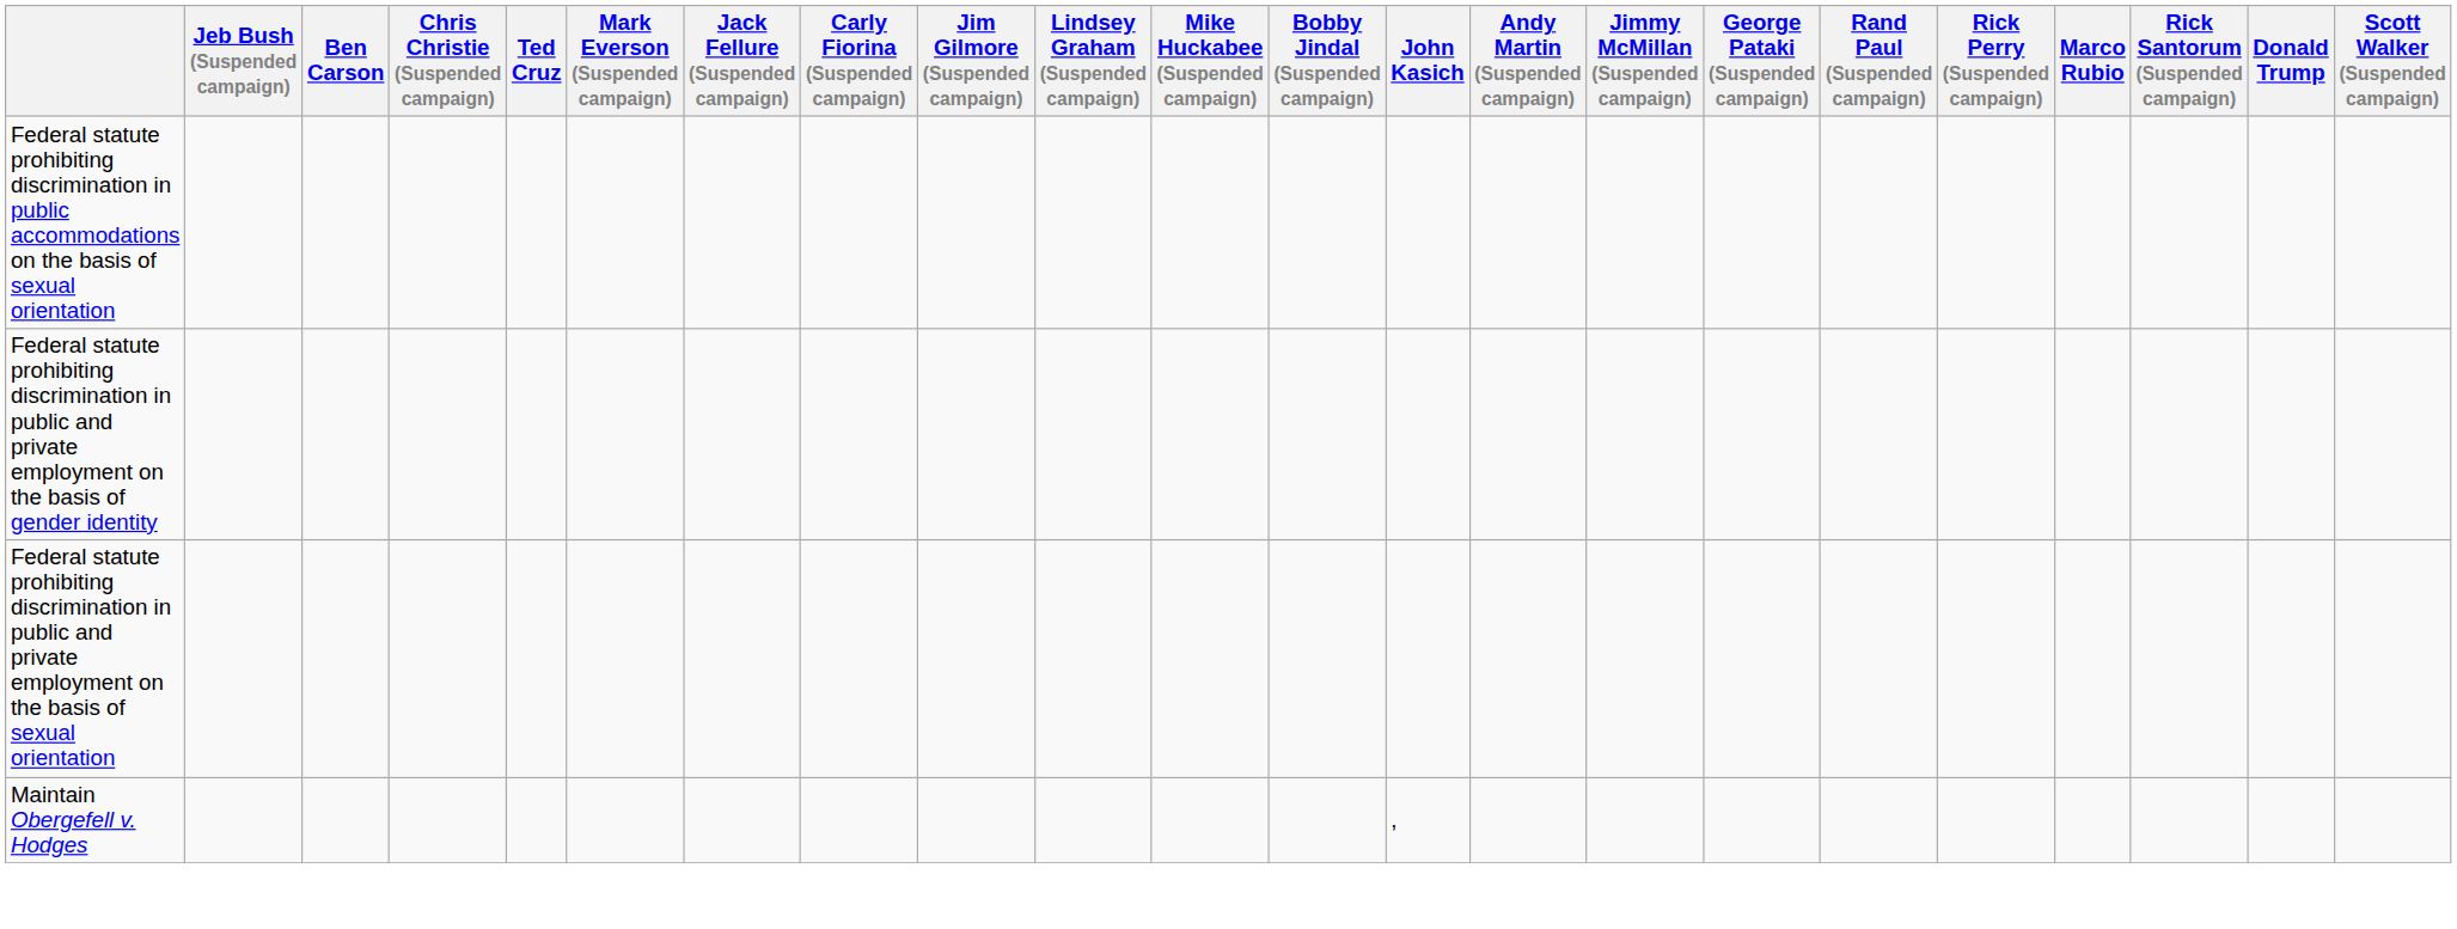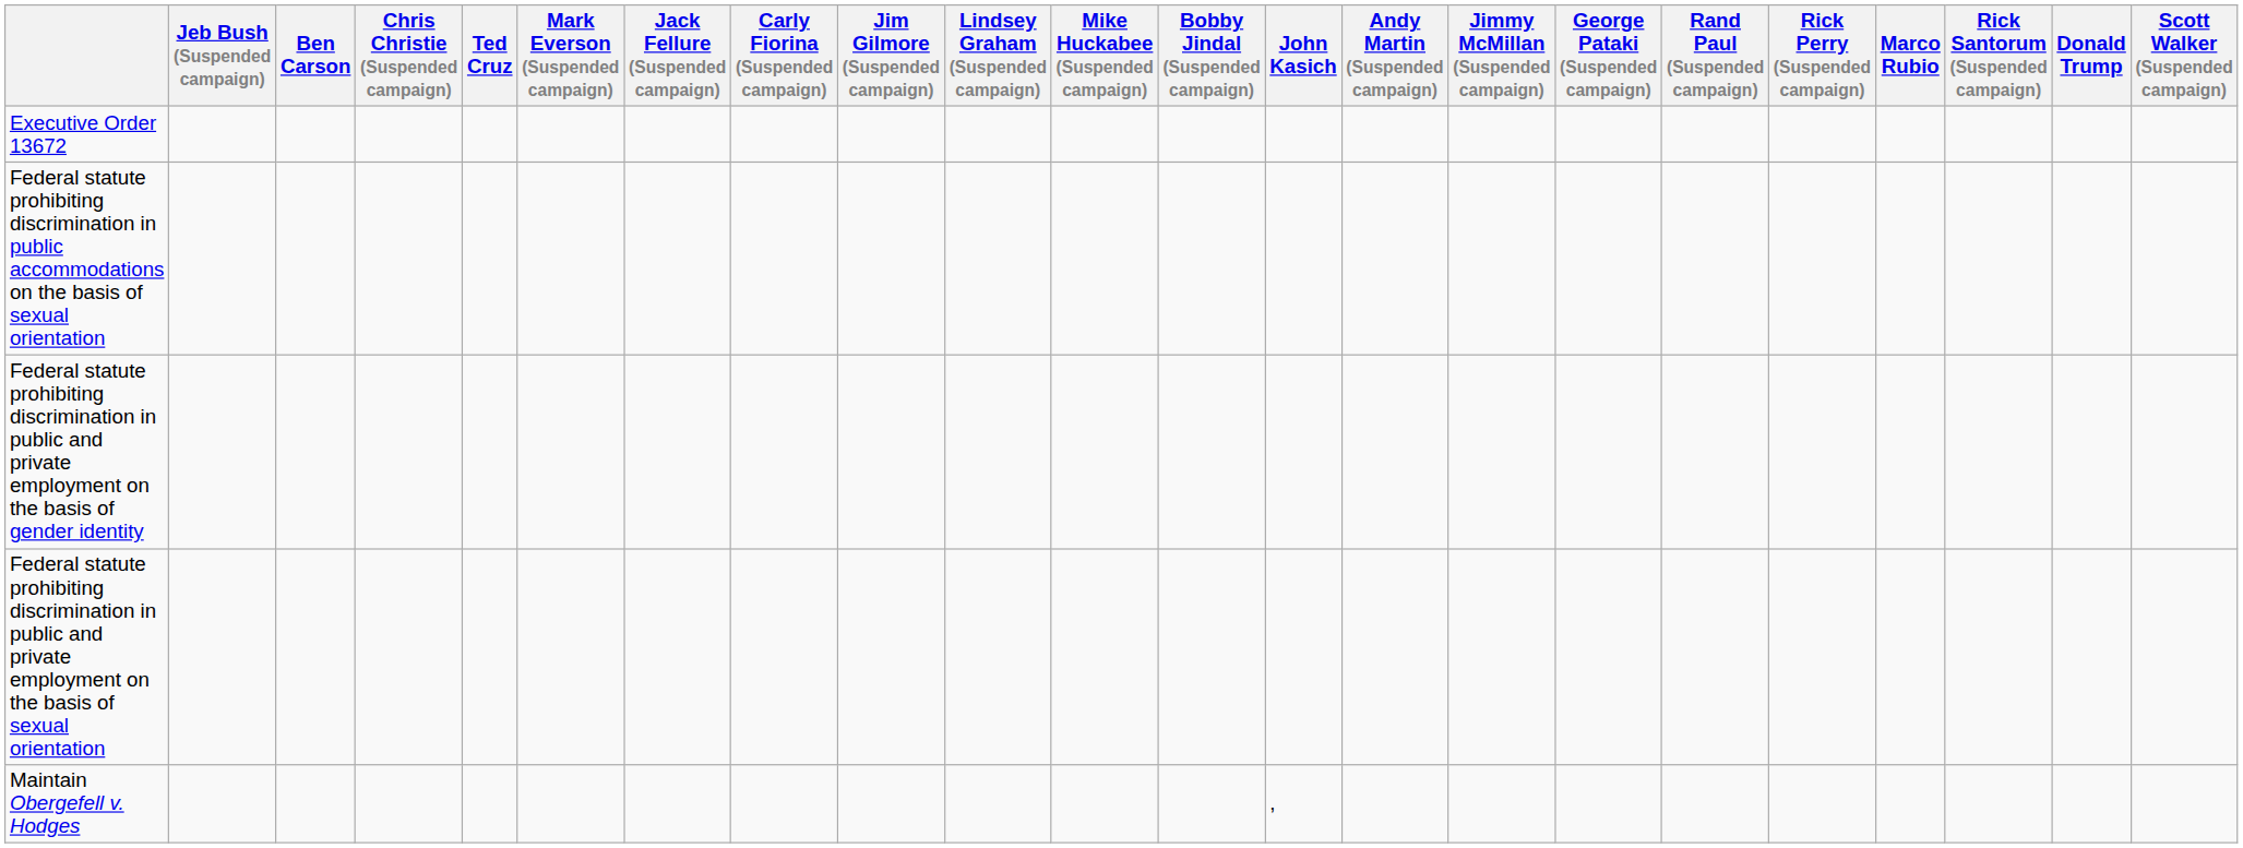+ row: Executive Order 13672
